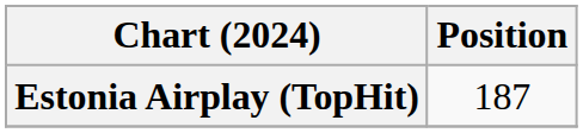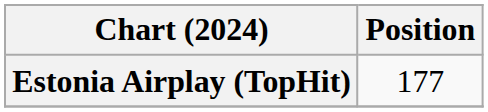Estonia Airplay (TopHit) | Position: 187 -> 177
